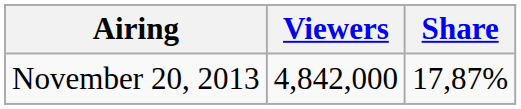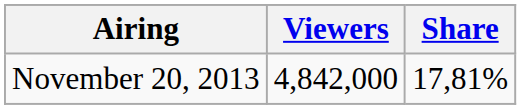November 20, 2013 | Share: 17,87% -> 17,81%
